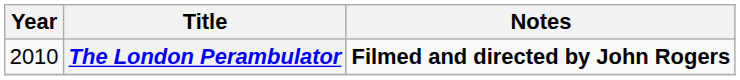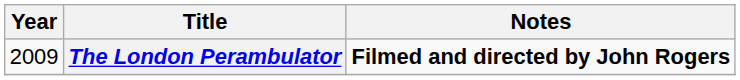The London Perambulator | Year: 2010 -> 2009
